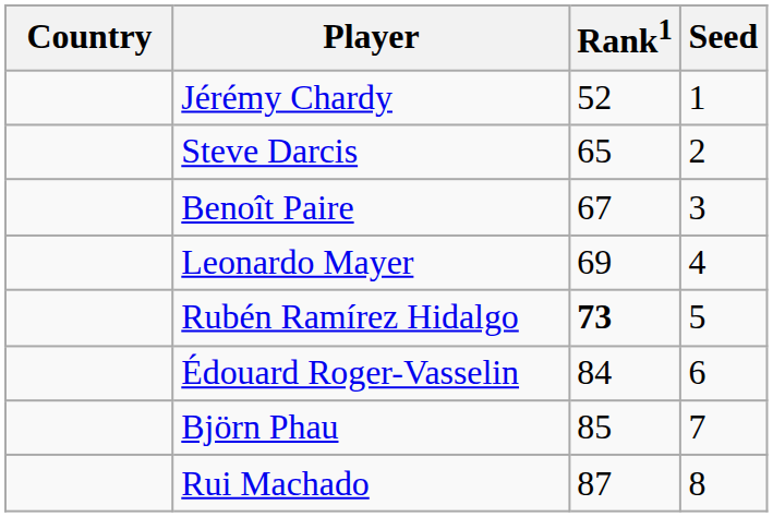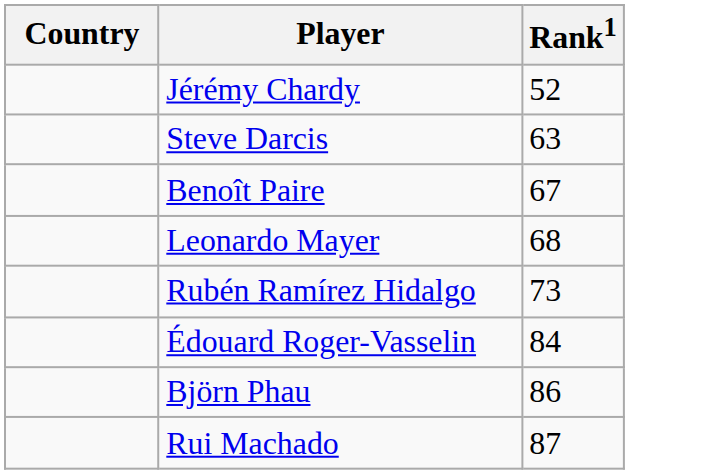- column: Seed | 1 | 2 | 3 | 4 | 5 | 6 | 7 | 8
Steve Darcis | Rank1: 65 -> 63
Leonardo Mayer | Rank1: 69 -> 68
Rubén Ramírez Hidalgo | Rank1: bold -> normal
Björn Phau | Rank1: 85 -> 86
